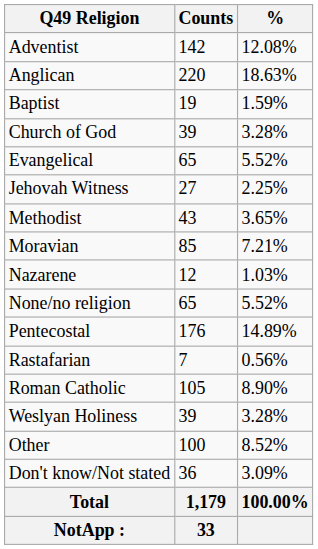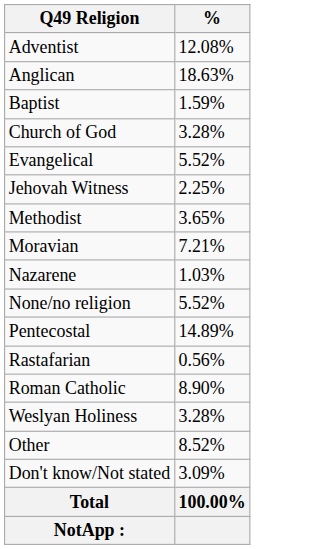- column: Counts | 142 | 220 | 19 | 39 | 65 | 27 | 43 | 85 | 12 | 65 | 176 | 7 | 105 | 39 | 100 | 36 | 1,179 | 33
